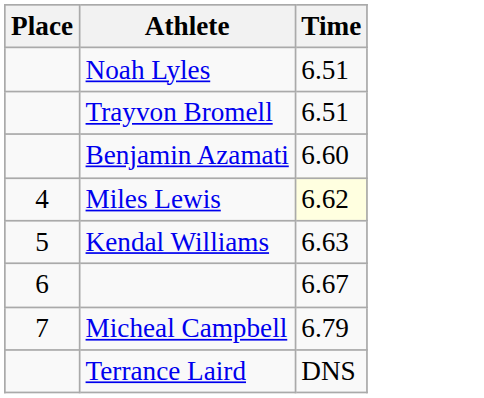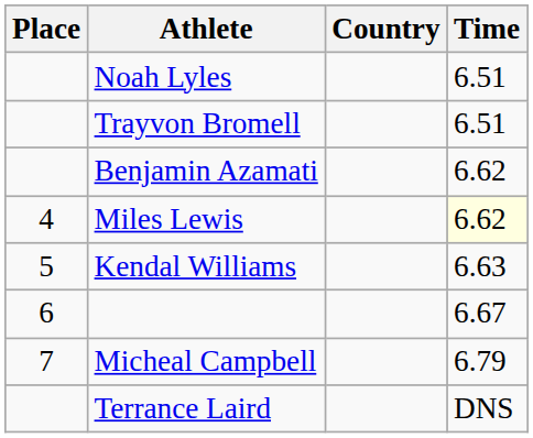+ column: Country
Benjamin Azamati | Time: 6.60 -> 6.62
